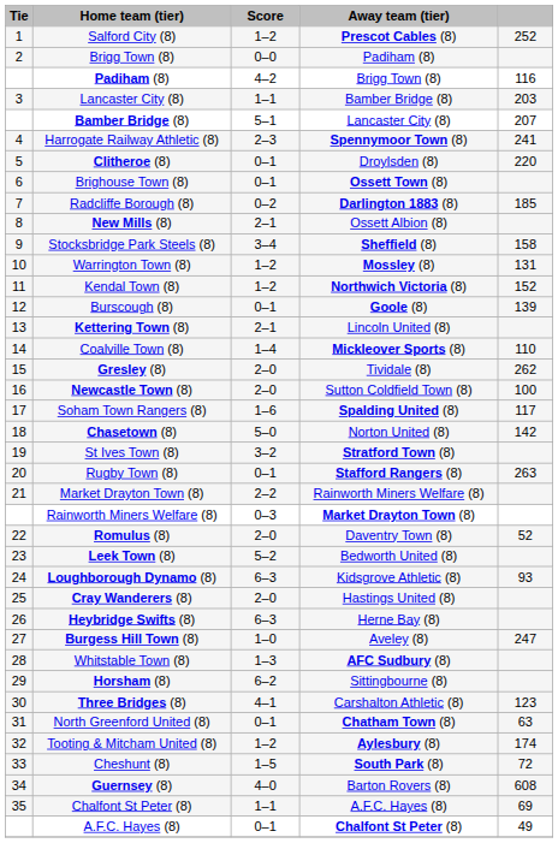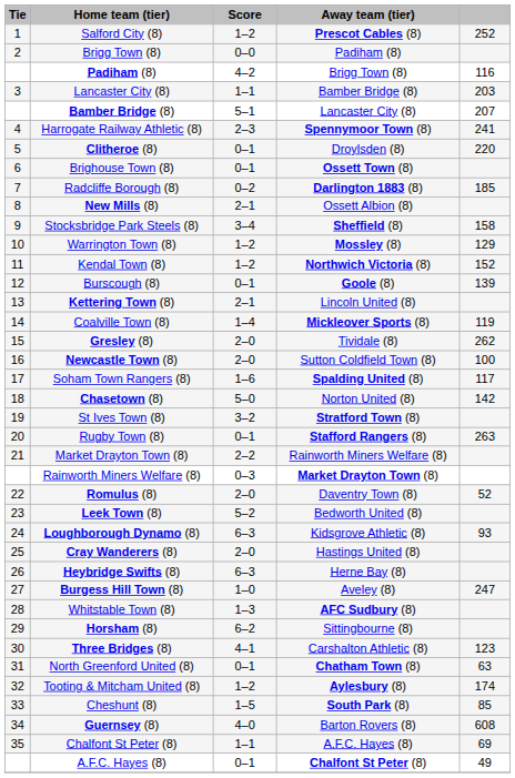Warrington Town (8) | column 5: 131 -> 129
Coalville Town (8) | column 5: 110 -> 119
Cheshunt (8) | column 5: 72 -> 85
